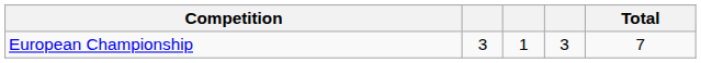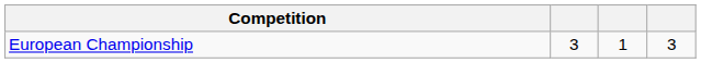- column: Total | 7
